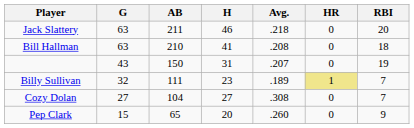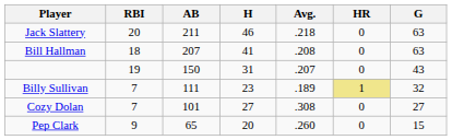columns swapped: G <-> RBI
Bill Hallman | AB: 210 -> 207
Cozy Dolan | AB: 104 -> 101
